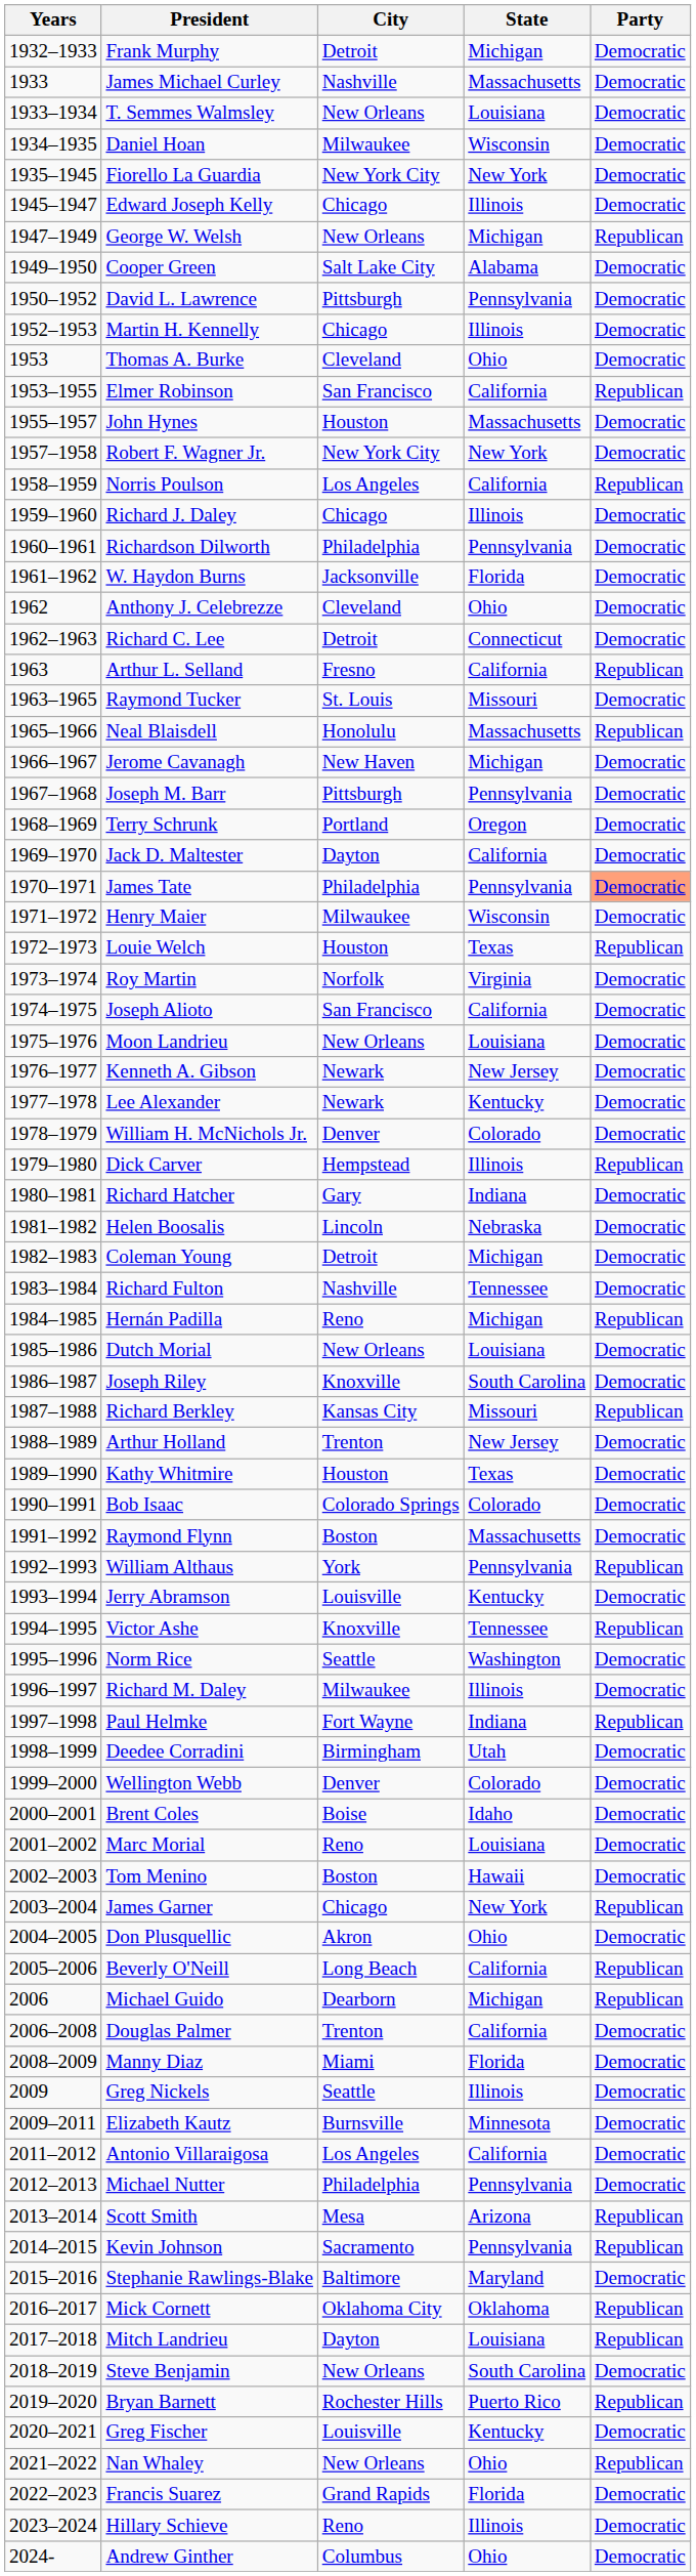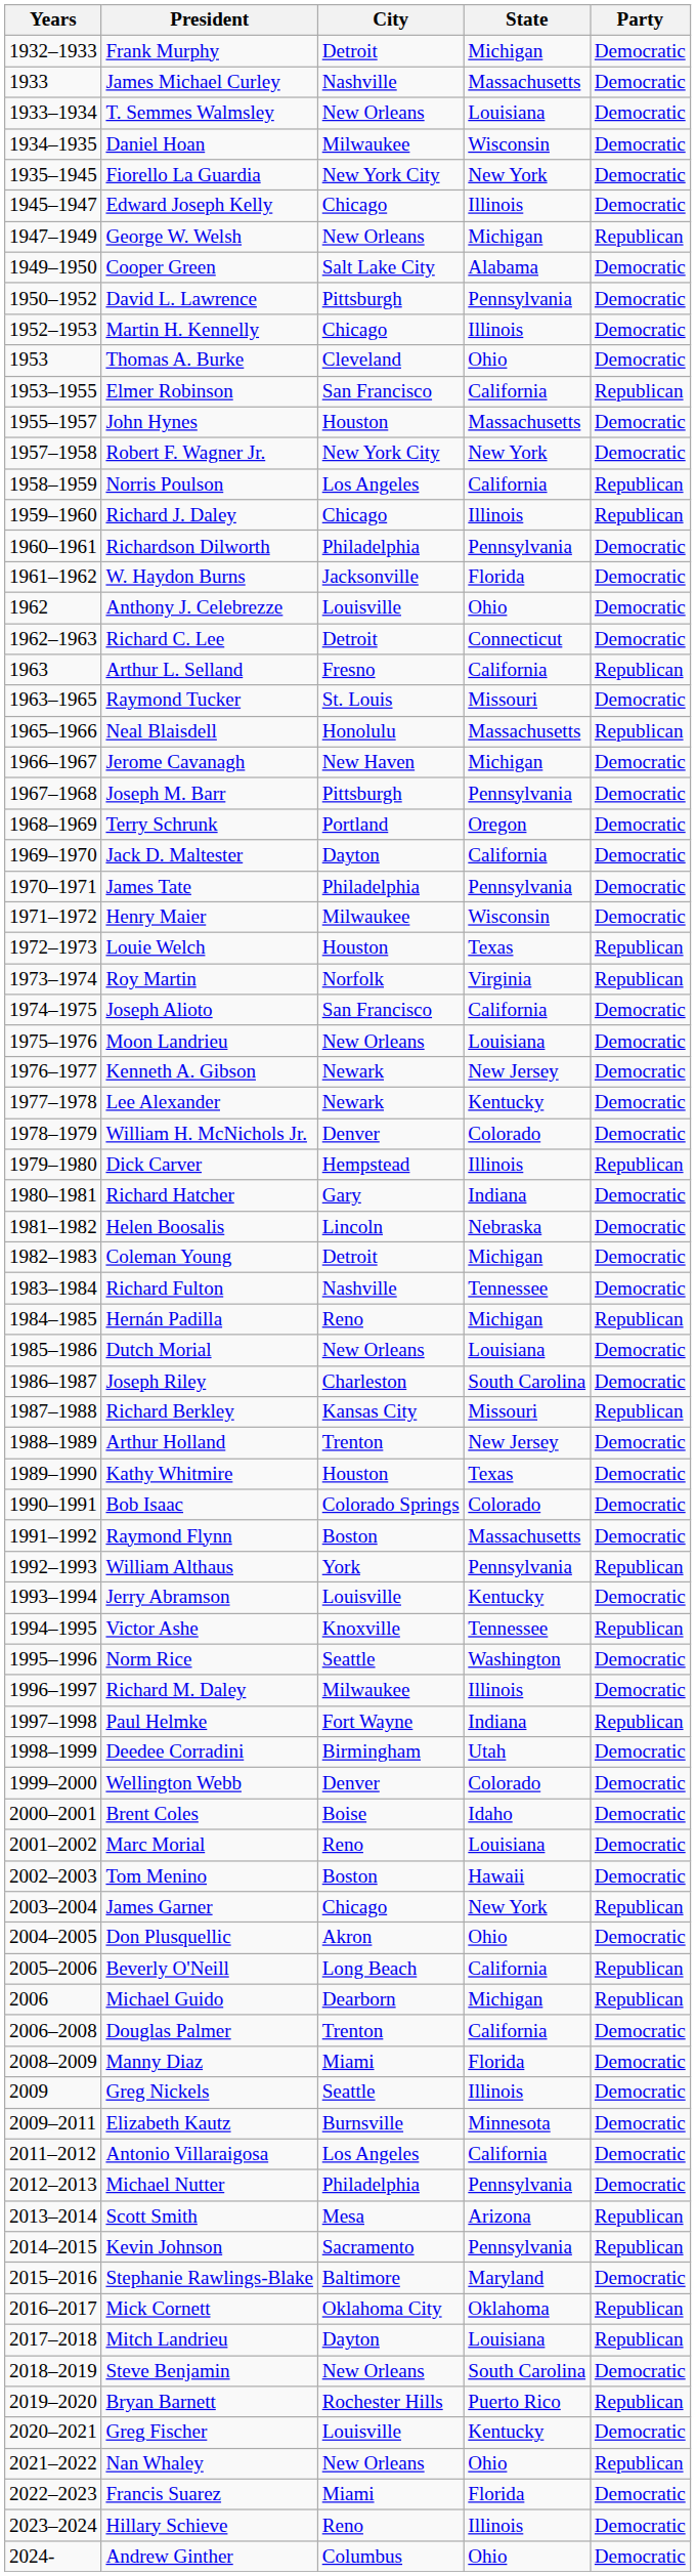Richard J. Daley | Party: Democratic -> Republican
Anthony J. Celebrezze | City: Cleveland -> Louisville
James Tate | Party: lightsalmon background -> no background
Roy Martin | Party: Democratic -> Republican
Joseph Riley | City: Knoxville -> Charleston
Francis Suarez | City: Grand Rapids -> Miami
